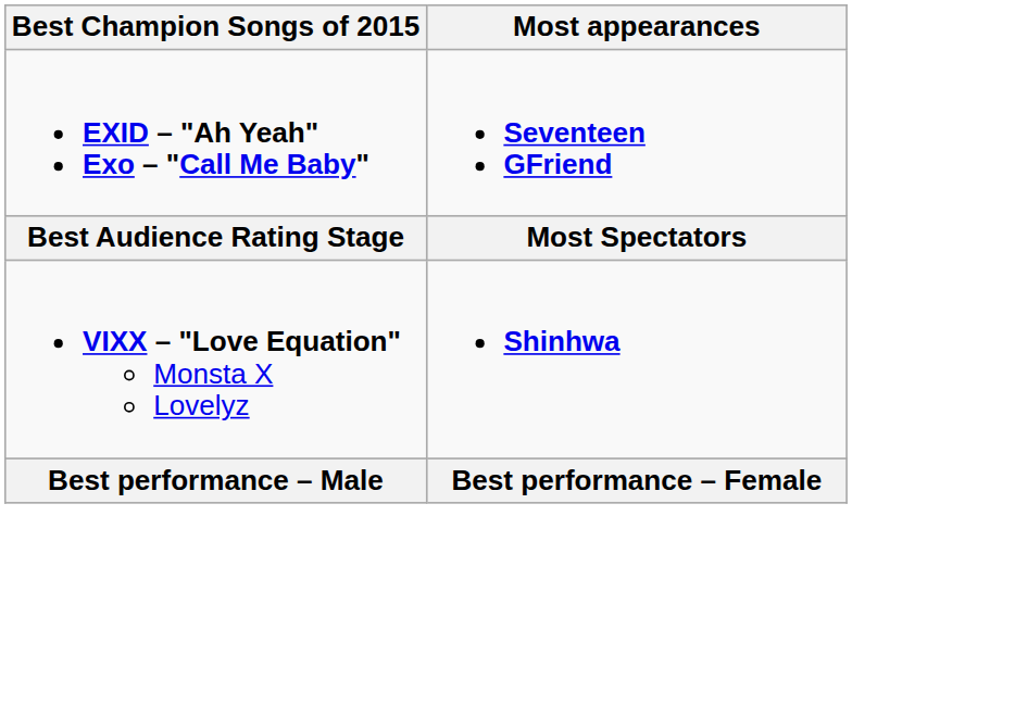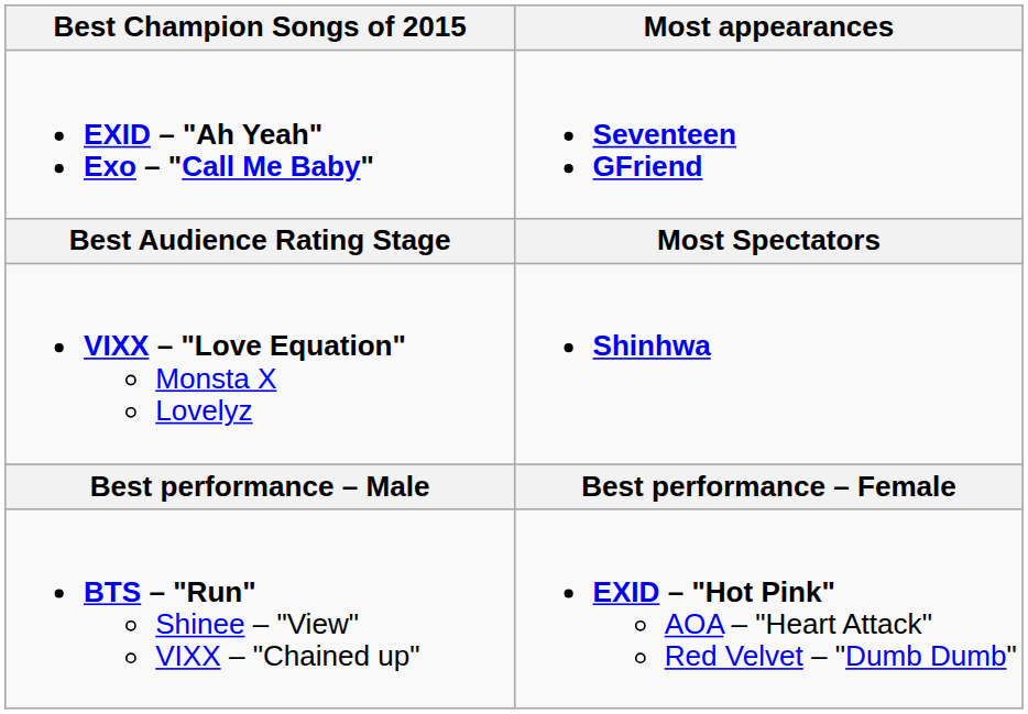+ row: BTS – "Run" Shinee – "View" VIXX – "Chained up" | EXID – "Hot Pink" AOA – "Heart Attack" Red Velvet – "Dumb Dumb"
